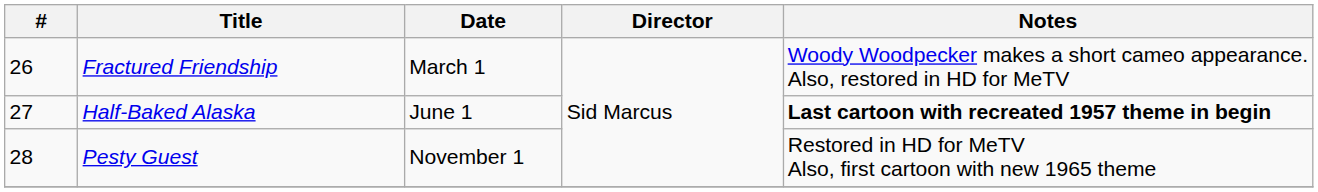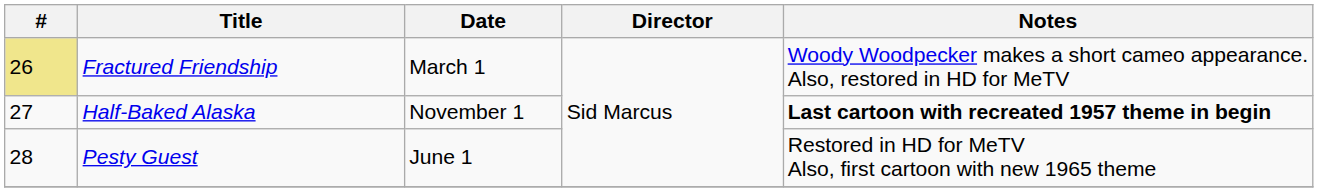Fractured Friendship | #: no background -> khaki background
Half-Baked Alaska | Date: June 1 -> November 1
Pesty Guest | Date: November 1 -> June 1
